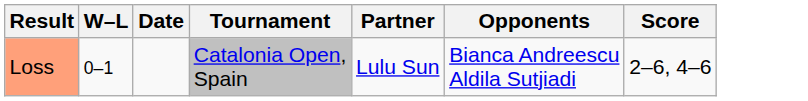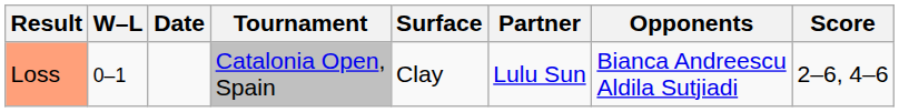+ column: Surface | Clay
